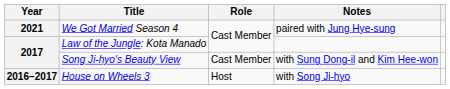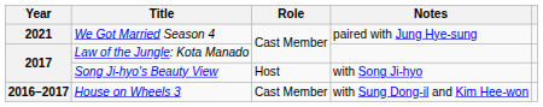Song Ji-hyo's Beauty View | Role: Cast Member -> Host
Song Ji-hyo's Beauty View | Notes: with Sung Dong-il and Kim Hee-won -> with Song Ji-hyo
House on Wheels 3 | Role: Host -> Cast Member
House on Wheels 3 | Notes: with Song Ji-hyo -> with Sung Dong-il and Kim Hee-won
